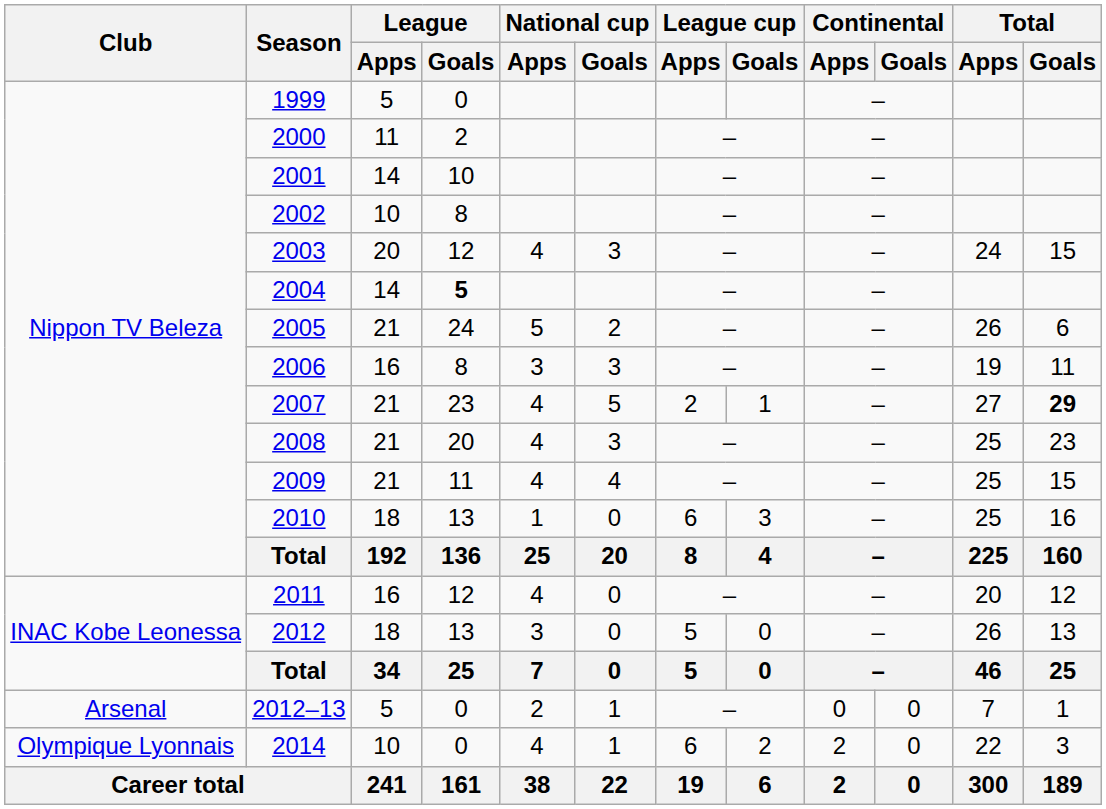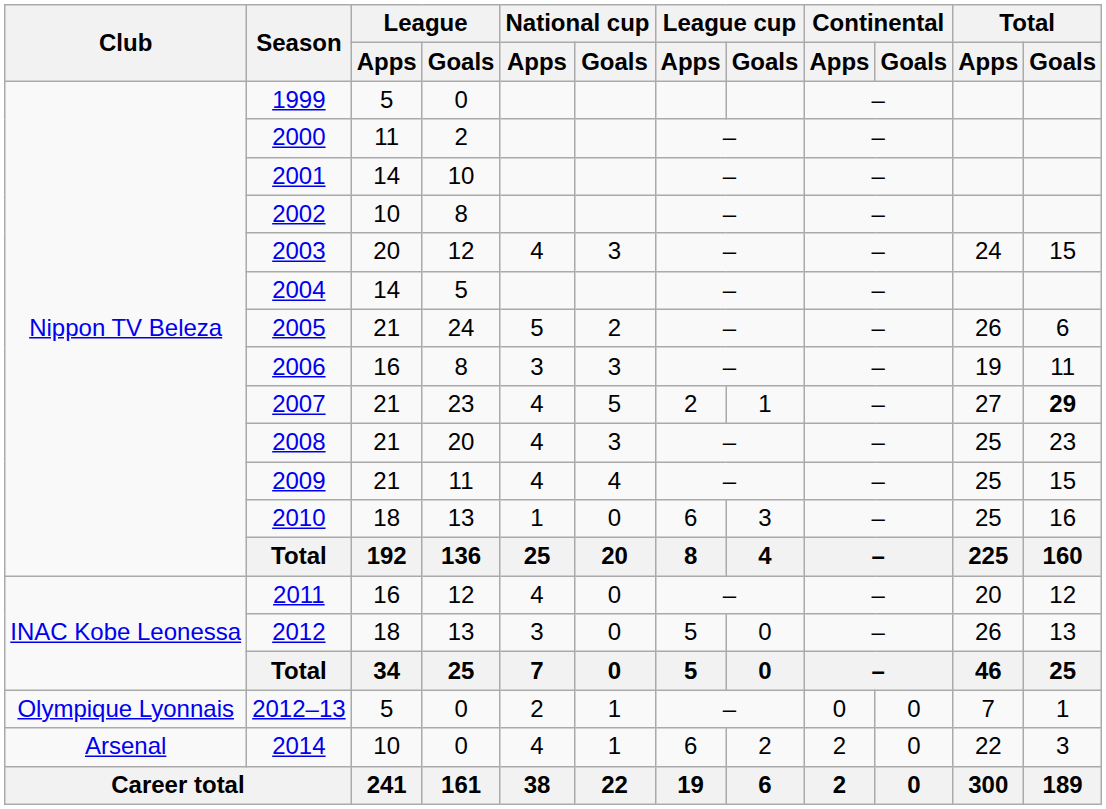2004 | League / Goals: bold -> normal
2012–13 | Club: Arsenal -> Olympique Lyonnais
2014 | Club: Olympique Lyonnais -> Arsenal
